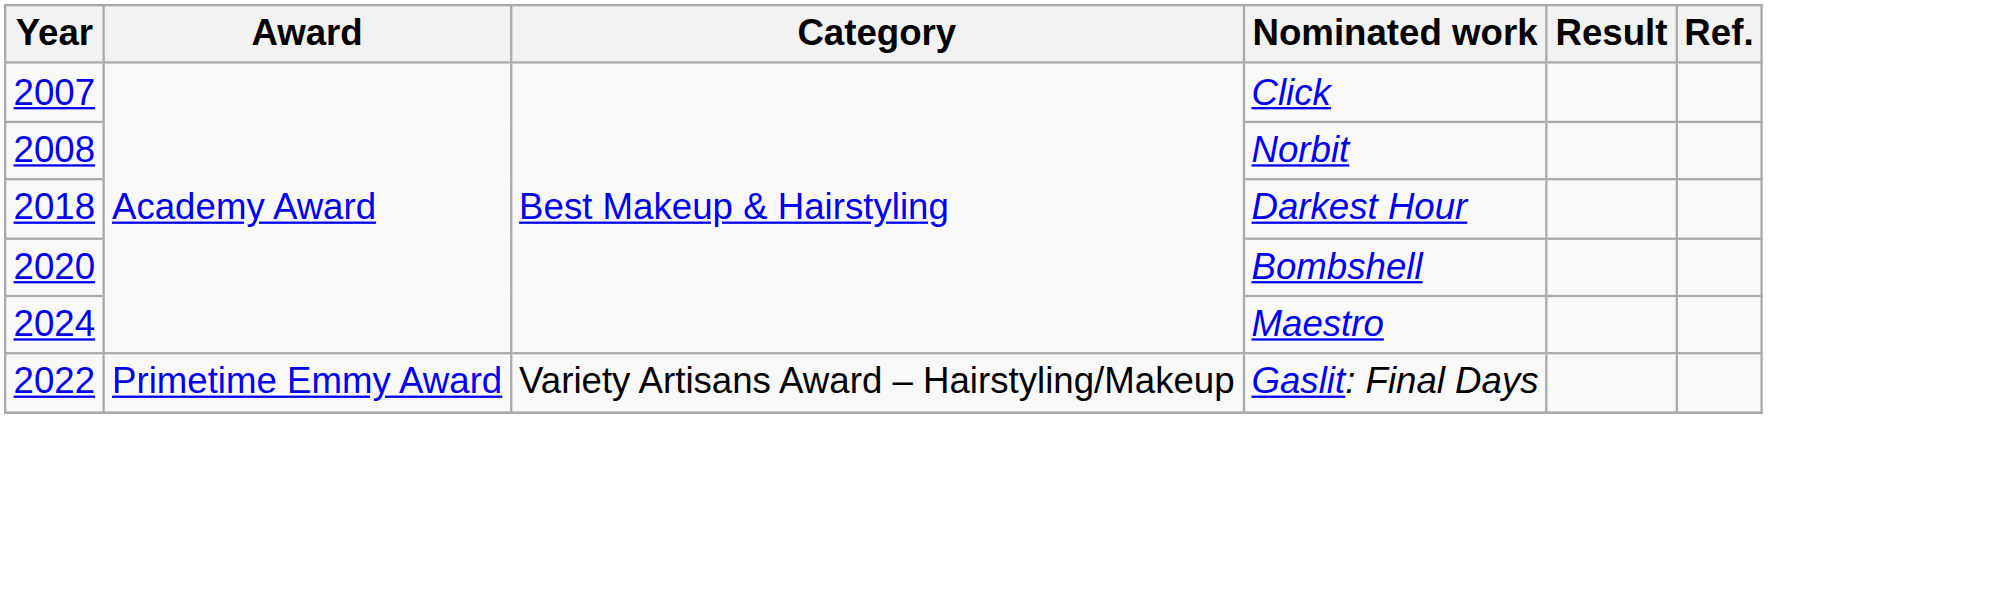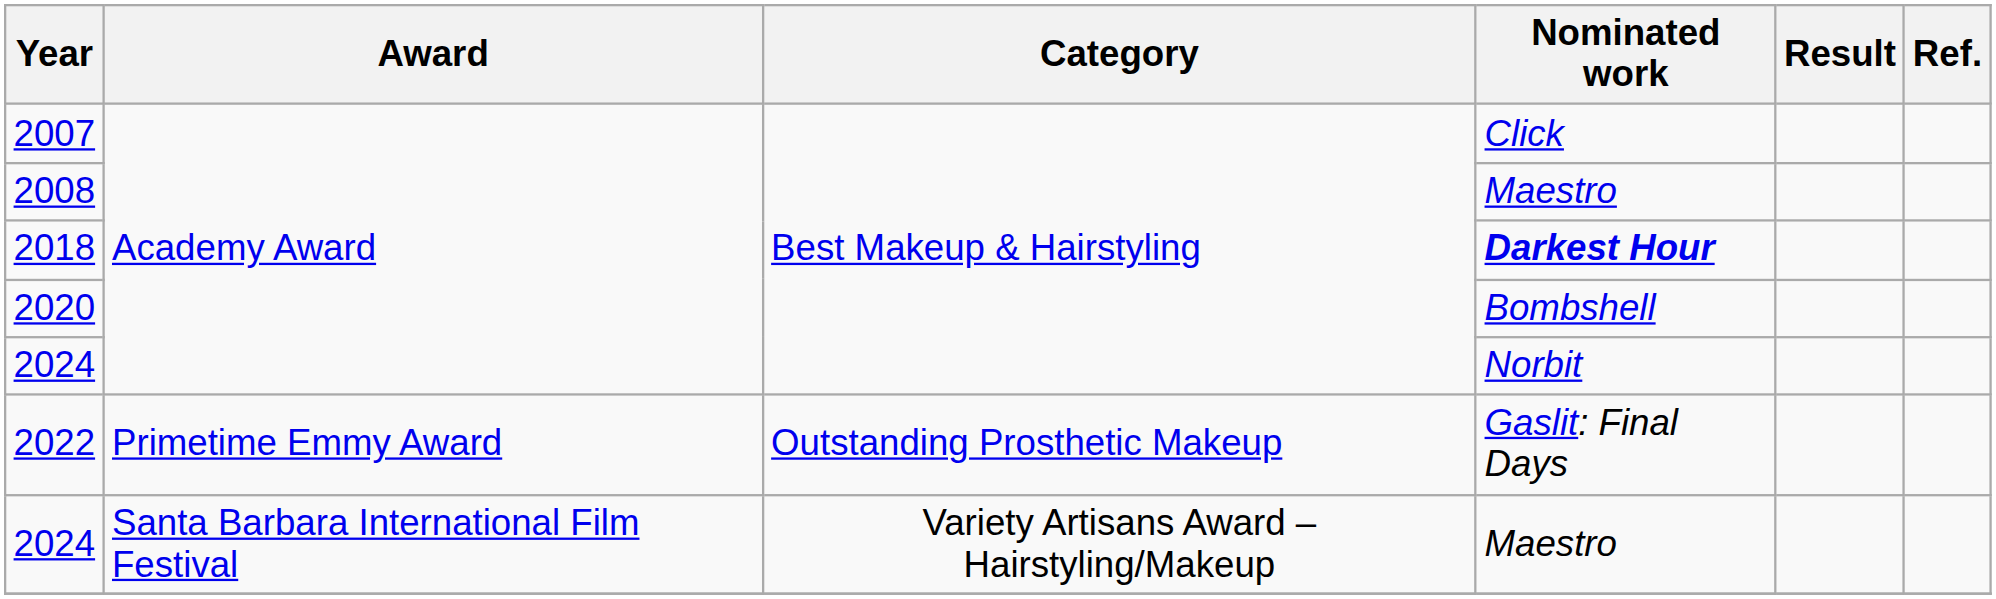2008 | Nominated work: Norbit -> Maestro
2018 | Nominated work: normal -> bold
2024 / Academy Award | Nominated work: Maestro -> Norbit
2022 | Category: Variety Artisans Award – Hairstyling/Makeup -> Outstanding Prosthetic Makeup
+ row: 2024 | Santa Barbara International Film Festival | Variety Artisans Award – Hairstyling/Makeup | Maestro
